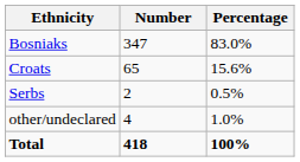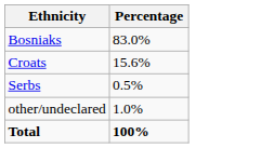- column: Number | 347 | 65 | 2 | 4 | 418
